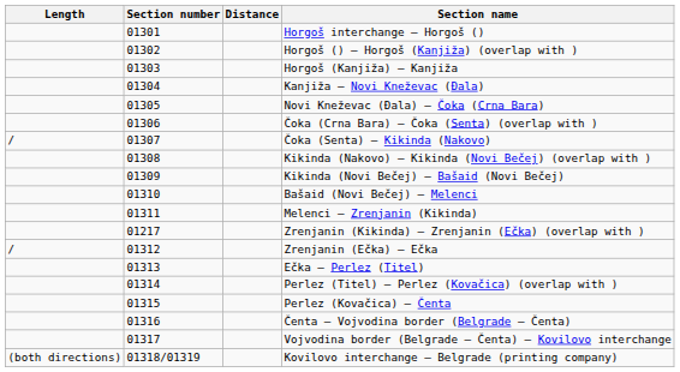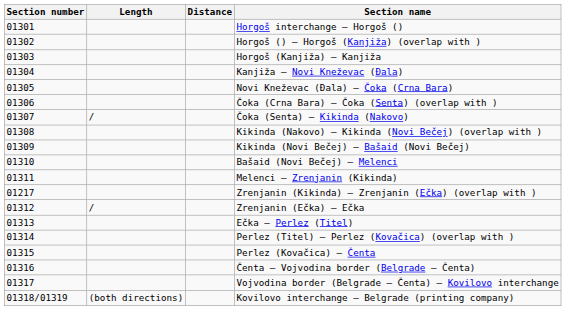columns swapped: Section number <-> Length
